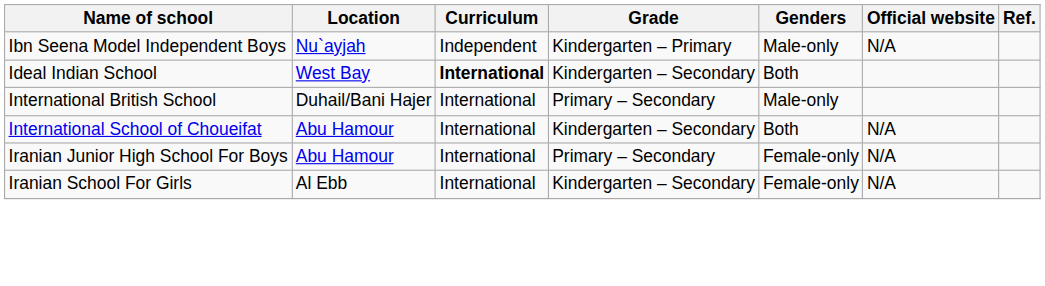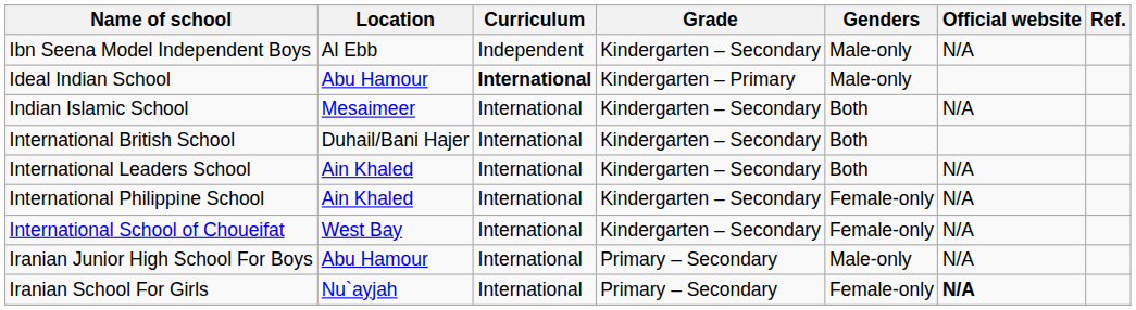Ibn Seena Model Independent Boys | Location: Nu`ayjah -> Al Ebb
Ibn Seena Model Independent Boys | Grade: Kindergarten – Primary -> Kindergarten – Secondary
Ideal Indian School | Location: West Bay -> Abu Hamour
Ideal Indian School | Grade: Kindergarten – Secondary -> Kindergarten – Primary
Ideal Indian School | Genders: Both -> Male-only
+ row: Indian Islamic School | Mesaimeer | International | Kindergarten – Secondary | Both | N/A
International British School | Grade: Primary – Secondary -> Kindergarten – Secondary
International British School | Genders: Male-only -> Both
+ row: International Leaders School | Ain Khaled | International | Kindergarten – Secondary | Both | N/A
+ row: International Philippine School | Ain Khaled | International | Kindergarten – Secondary | Female-only | N/A
International School of Choueifat | Location: Abu Hamour -> West Bay
International School of Choueifat | Genders: Both -> Female-only
Iranian Junior High School For Boys | Genders: Female-only -> Male-only
Iranian School For Girls | Location: Al Ebb -> Nu`ayjah
Iranian School For Girls | Grade: Kindergarten – Secondary -> Primary – Secondary
Iranian School For Girls | Official website: normal -> bold
